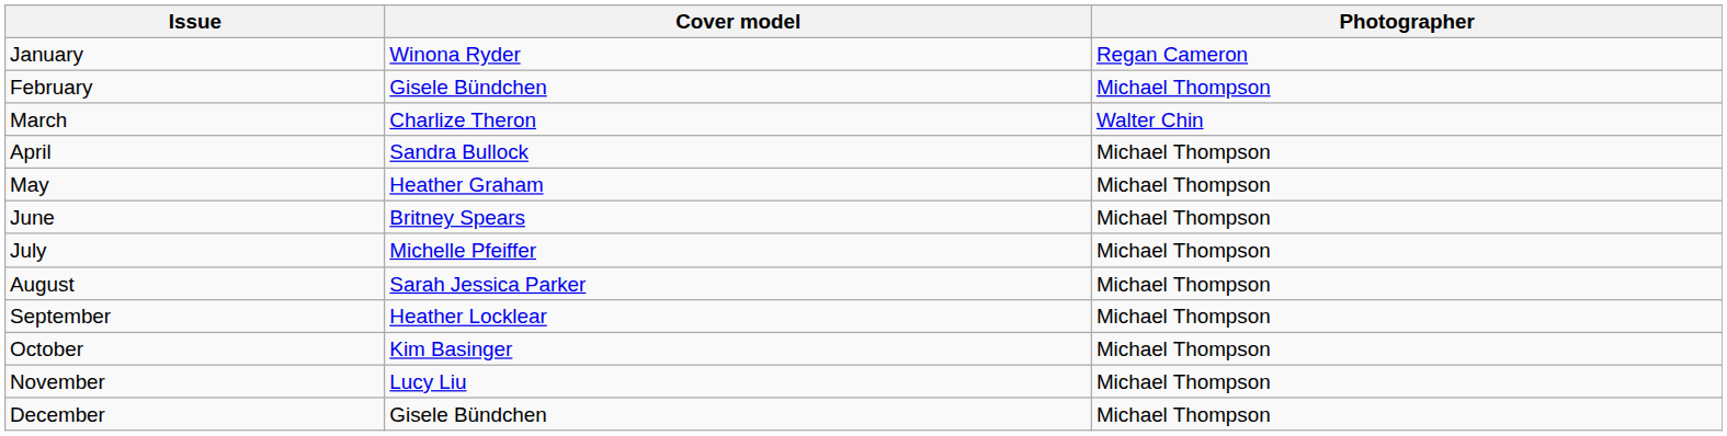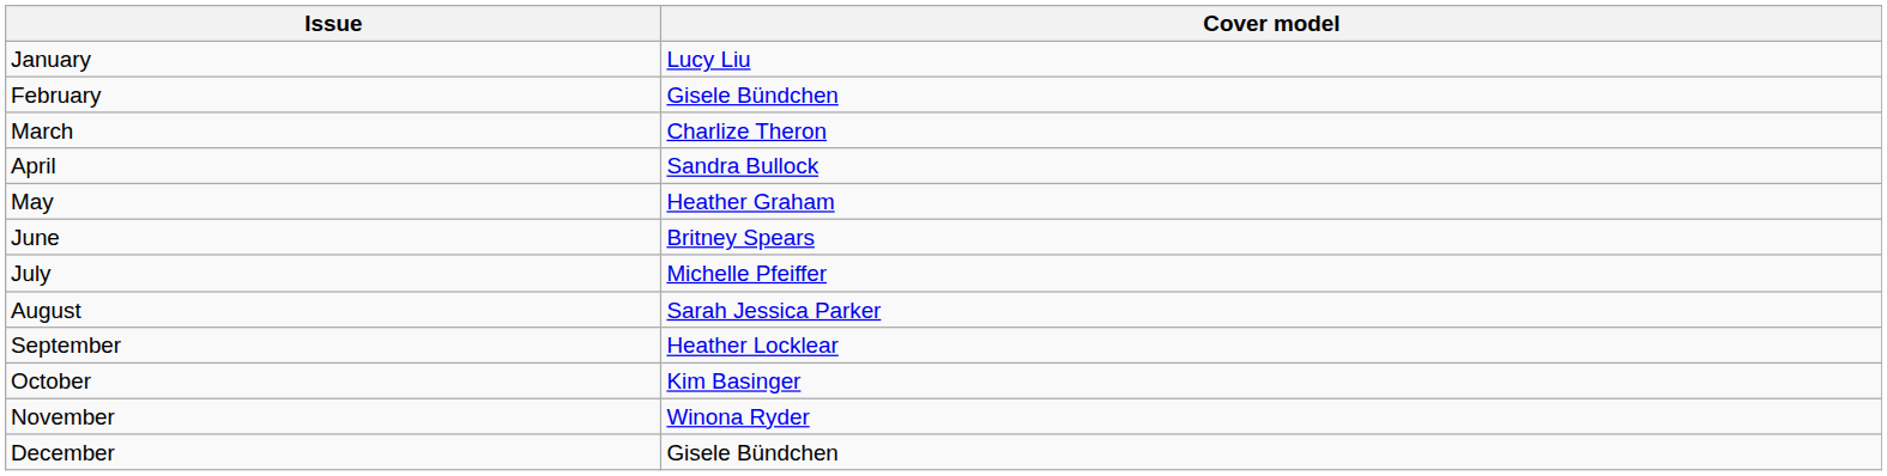- column: Photographer | Regan Cameron | Michael Thompson | Walter Chin | Michael Thompson | Michael Thompson | Michael Thompson | Michael Thompson | Michael Thompson | Michael Thompson | Michael Thompson | Michael Thompson | Michael Thompson
January | Cover model: Winona Ryder -> Lucy Liu
November | Cover model: Lucy Liu -> Winona Ryder
